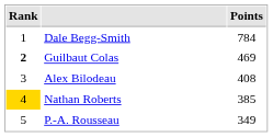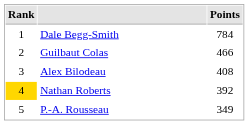Guilbaut Colas | Rank: bold -> normal
Guilbaut Colas | Points: 469 -> 466
Nathan Roberts | Points: 385 -> 392
